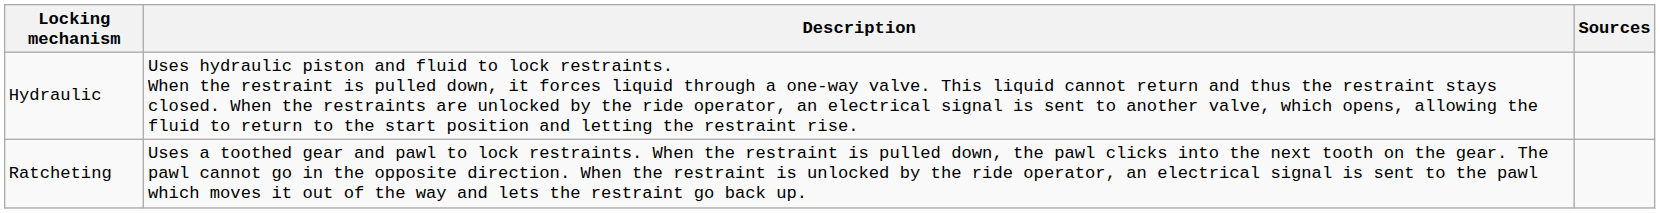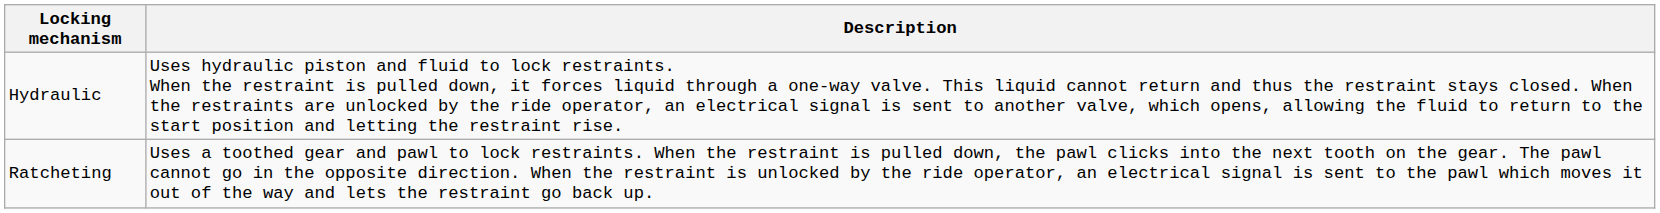- column: Sources
